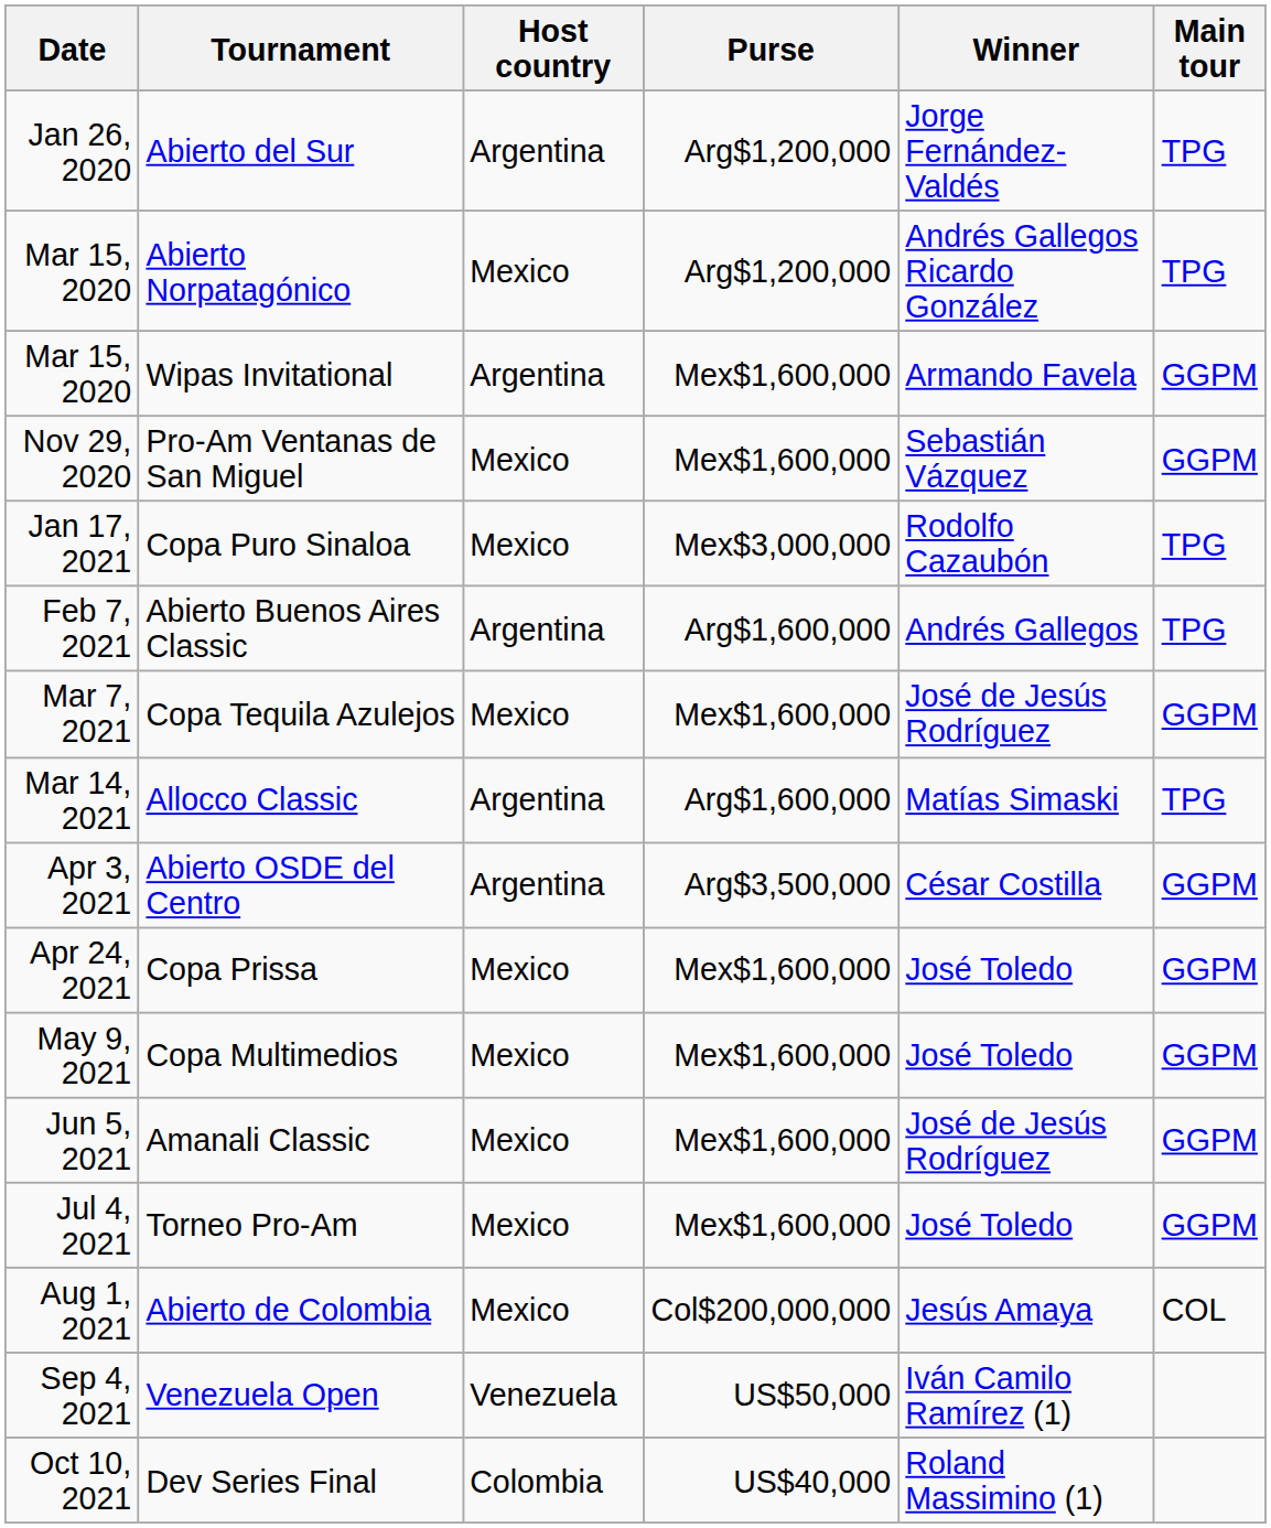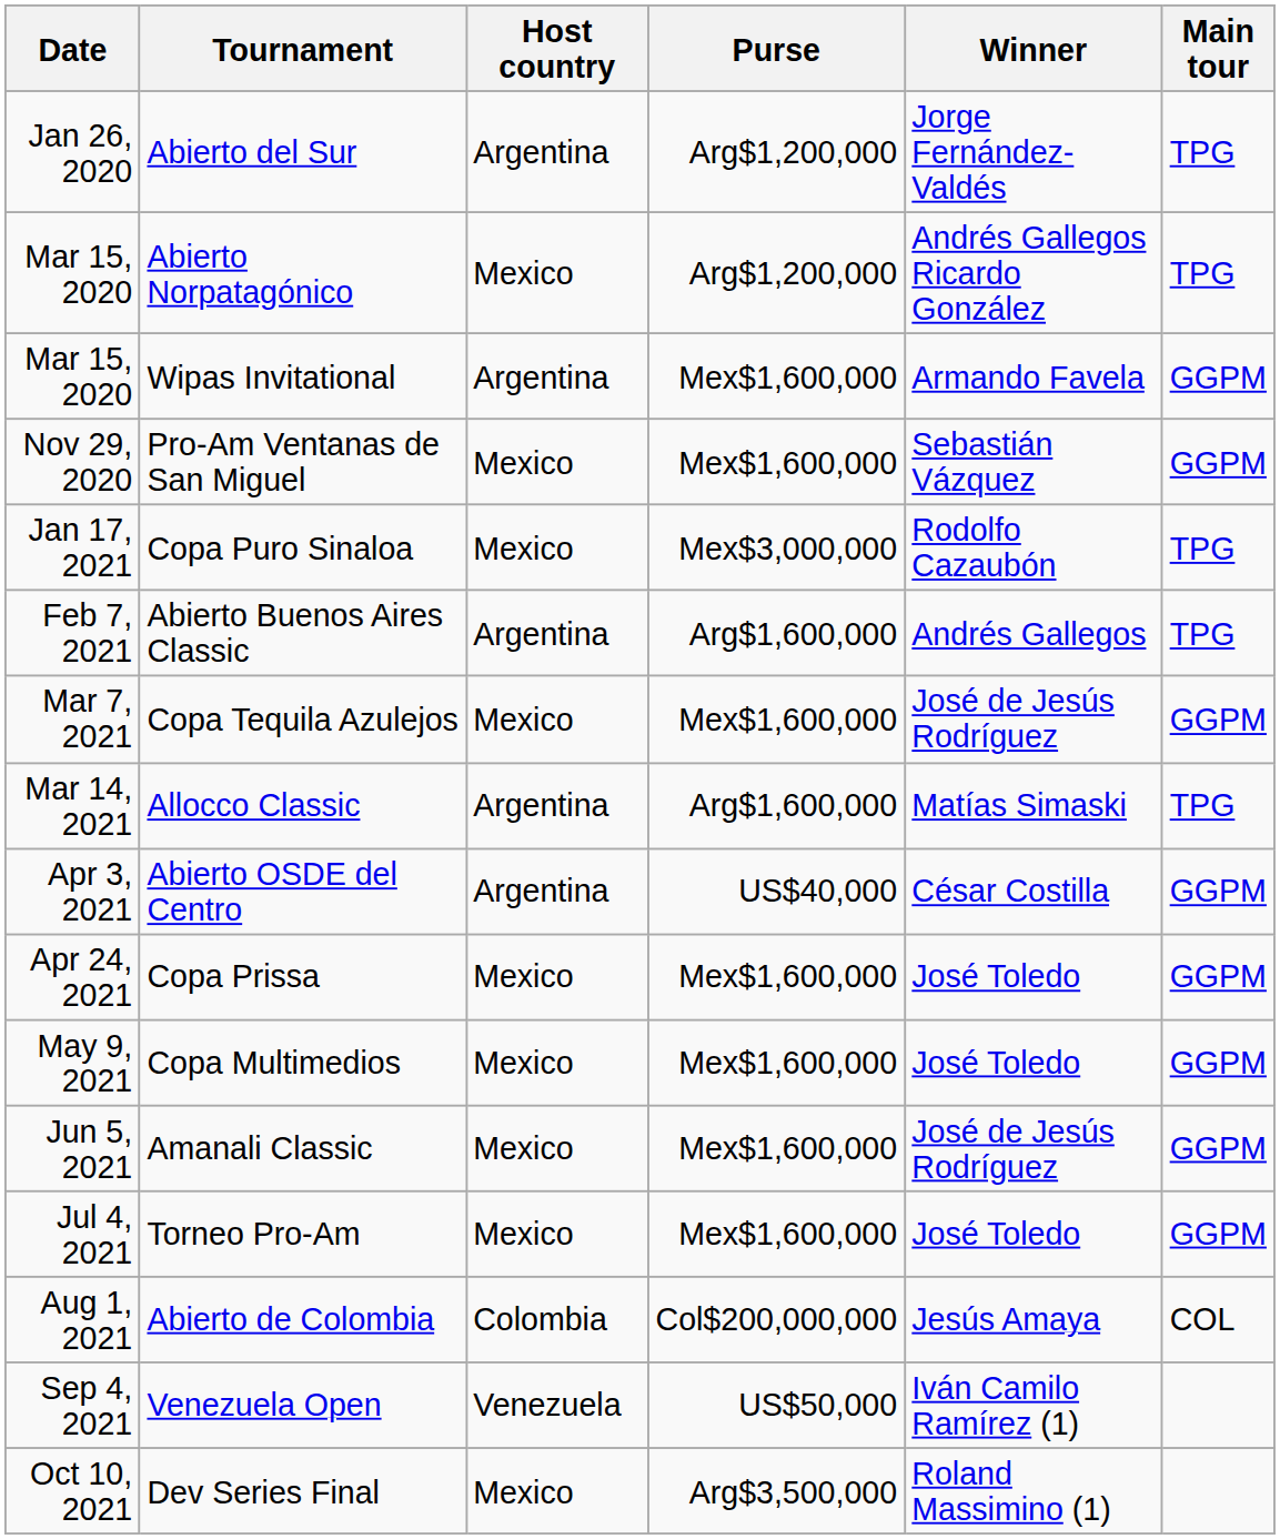Abierto OSDE del Centro | Purse: Arg$3,500,000 -> US$40,000
Abierto de Colombia | Host country: Mexico -> Colombia
Dev Series Final | Host country: Colombia -> Mexico
Dev Series Final | Purse: US$40,000 -> Arg$3,500,000
